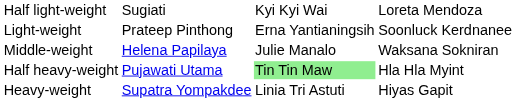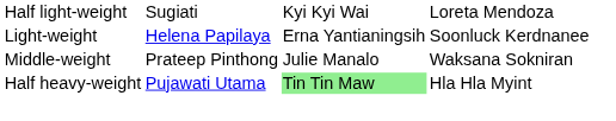Light-weight | column 2: Prateep Pinthong -> Helena Papilaya
Middle-weight | column 2: Helena Papilaya -> Prateep Pinthong
- row: Heavy-weight | Supatra Yompakdee | Linia Tri Astuti | Hiyas Gapit
